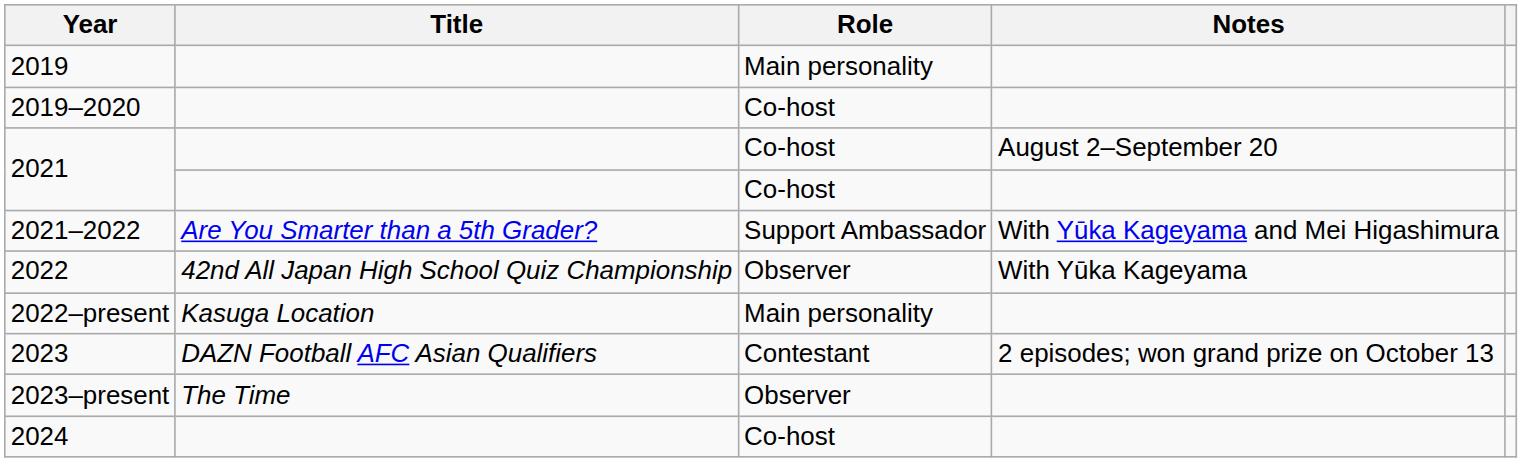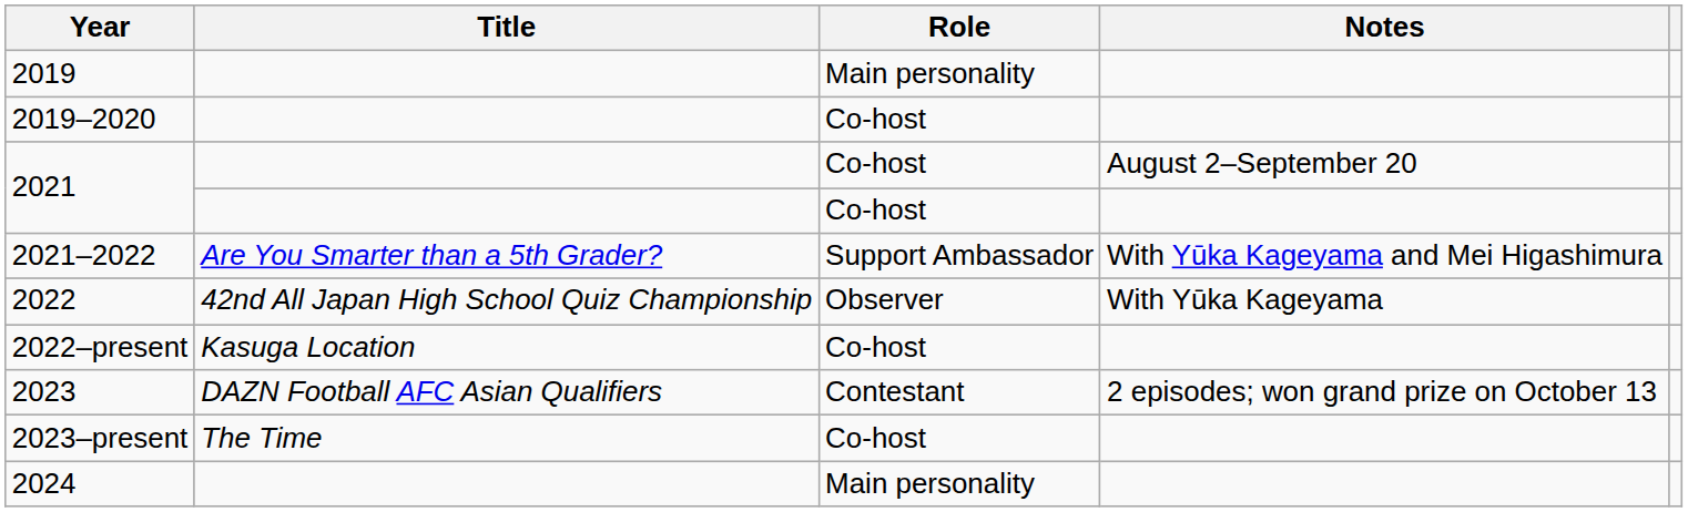2022–present | Role: Main personality -> Co-host
2023–present | Role: Observer -> Co-host
2024 | Role: Co-host -> Main personality
